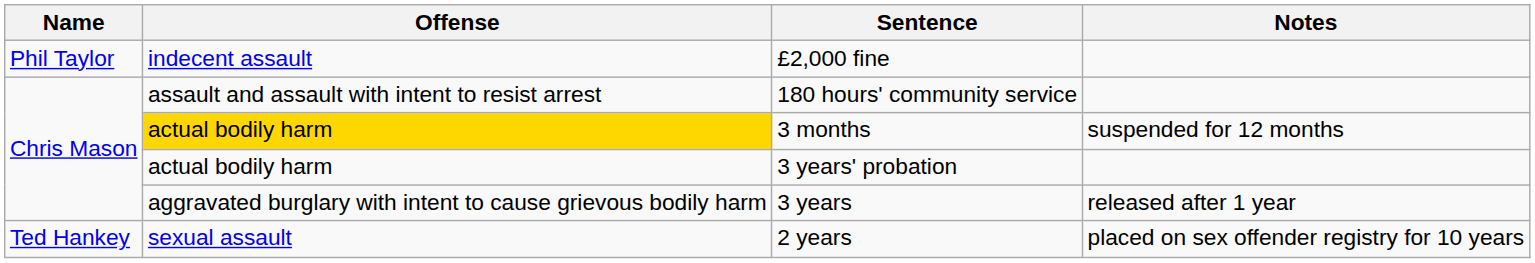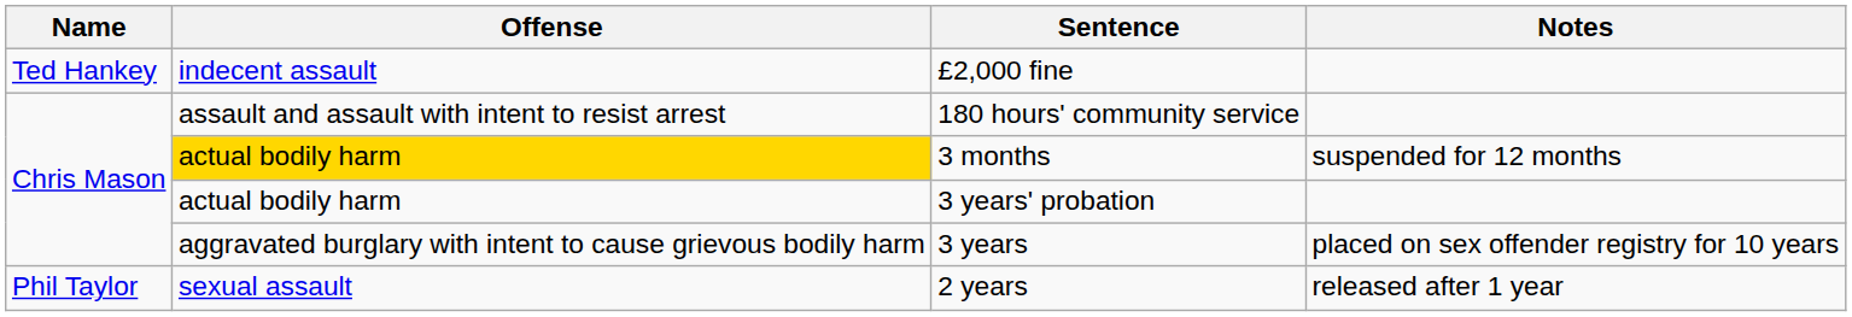£2,000 fine | Name: Phil Taylor -> Ted Hankey
3 years | Notes: released after 1 year -> placed on sex offender registry for 10 years
2 years | Name: Ted Hankey -> Phil Taylor
2 years | Notes: placed on sex offender registry for 10 years -> released after 1 year
